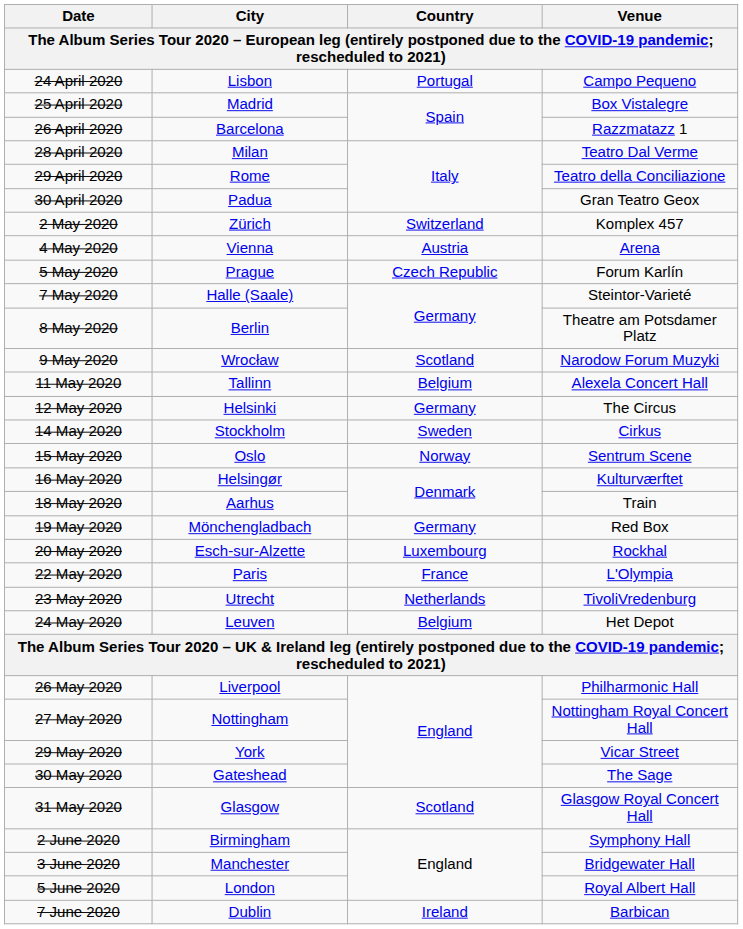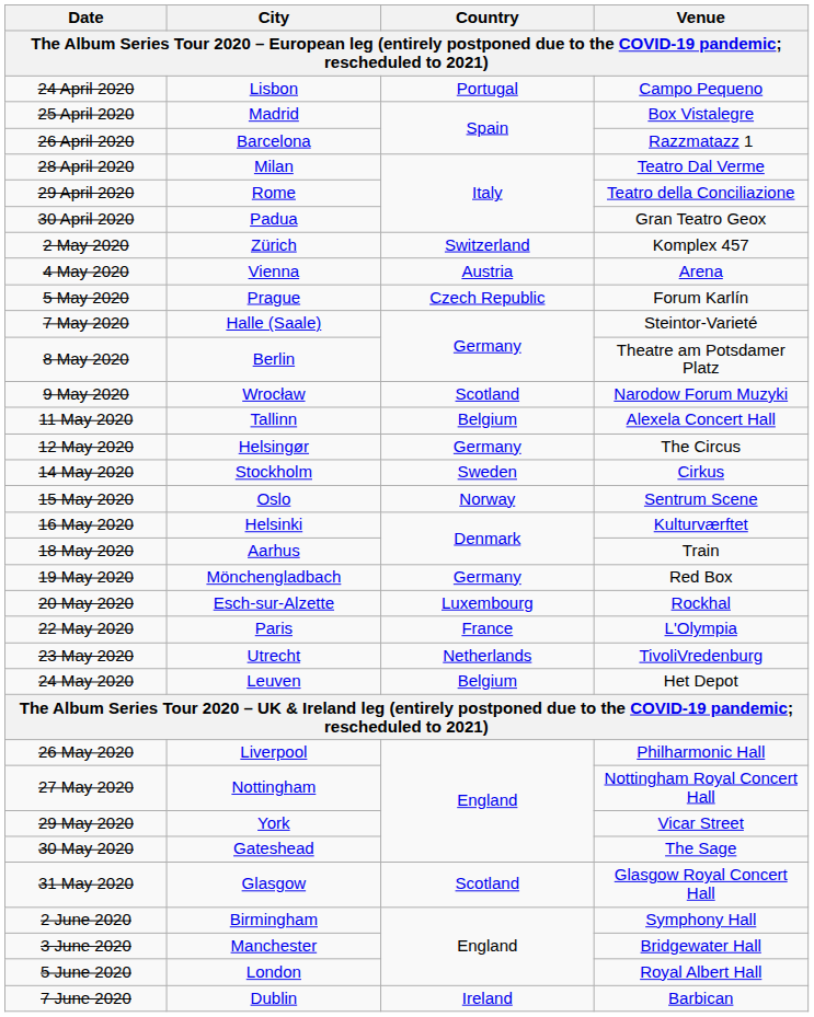12 May 2020 | City: Helsinki -> Helsingør
16 May 2020 | City: Helsingør -> Helsinki
